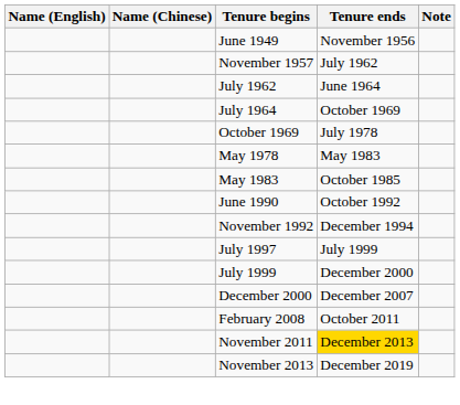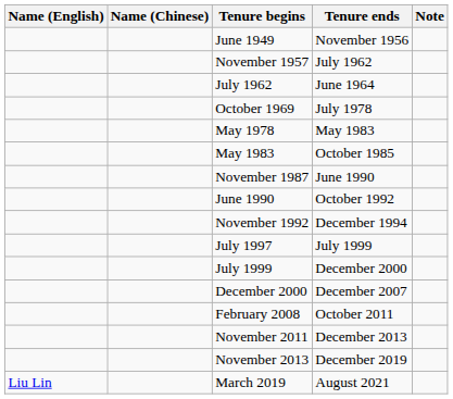- row: July 1964 | October 1969
+ row: November 1987 | June 1990
November 2011 | Tenure ends: gold background -> no background
+ row: Liu Lin | March 2019 | August 2021
